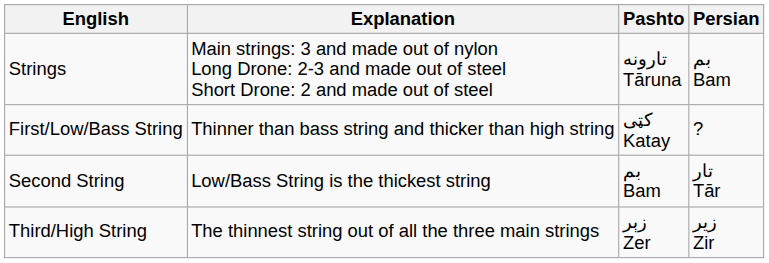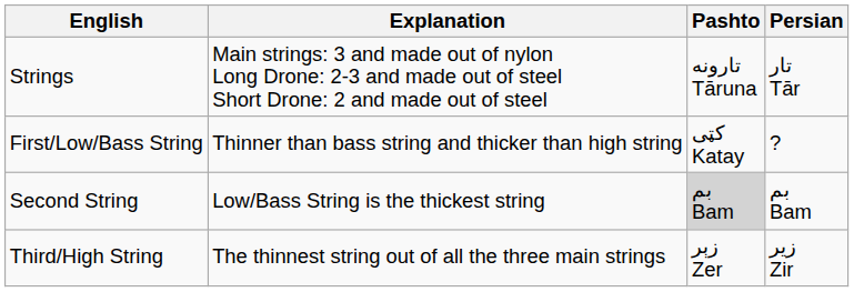Strings | Persian: بم Bam -> تار Tār
Second String | Pashto: no background -> lightgrey background
Second String | Persian: تار Tār -> بم Bam
